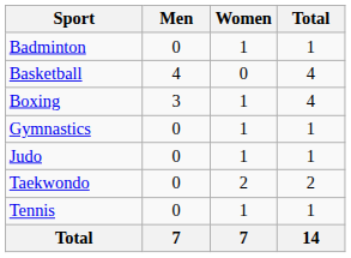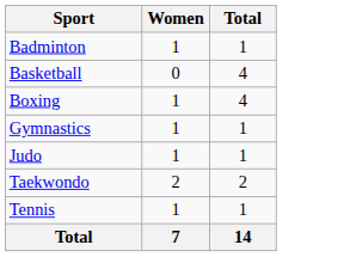- column: Men | 0 | 4 | 3 | 0 | 0 | 0 | 0 | 7
